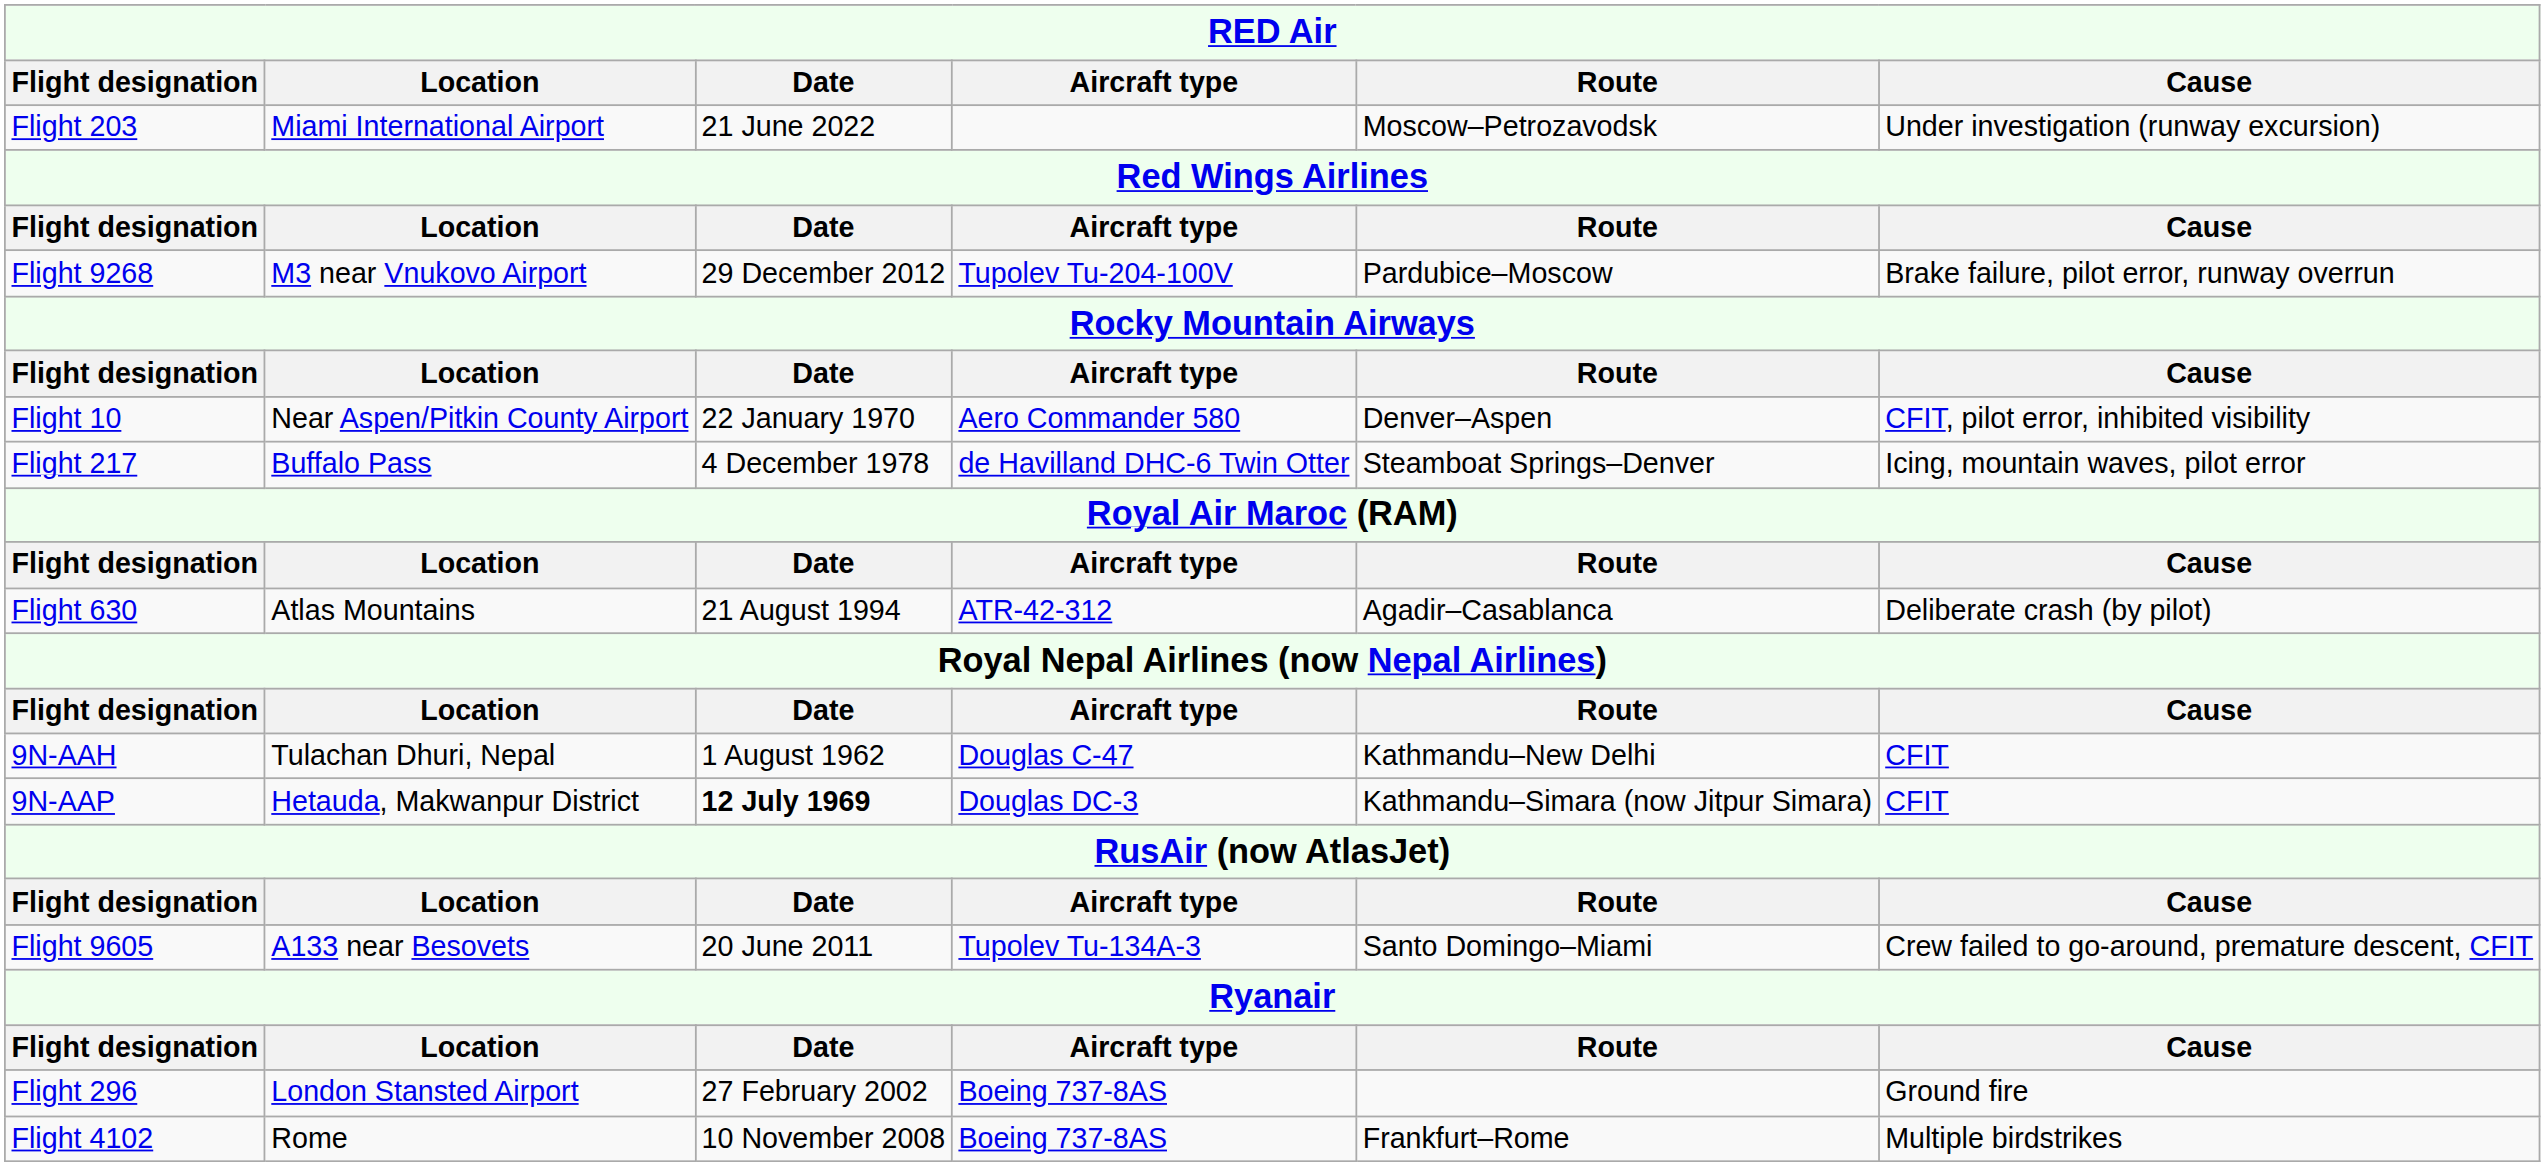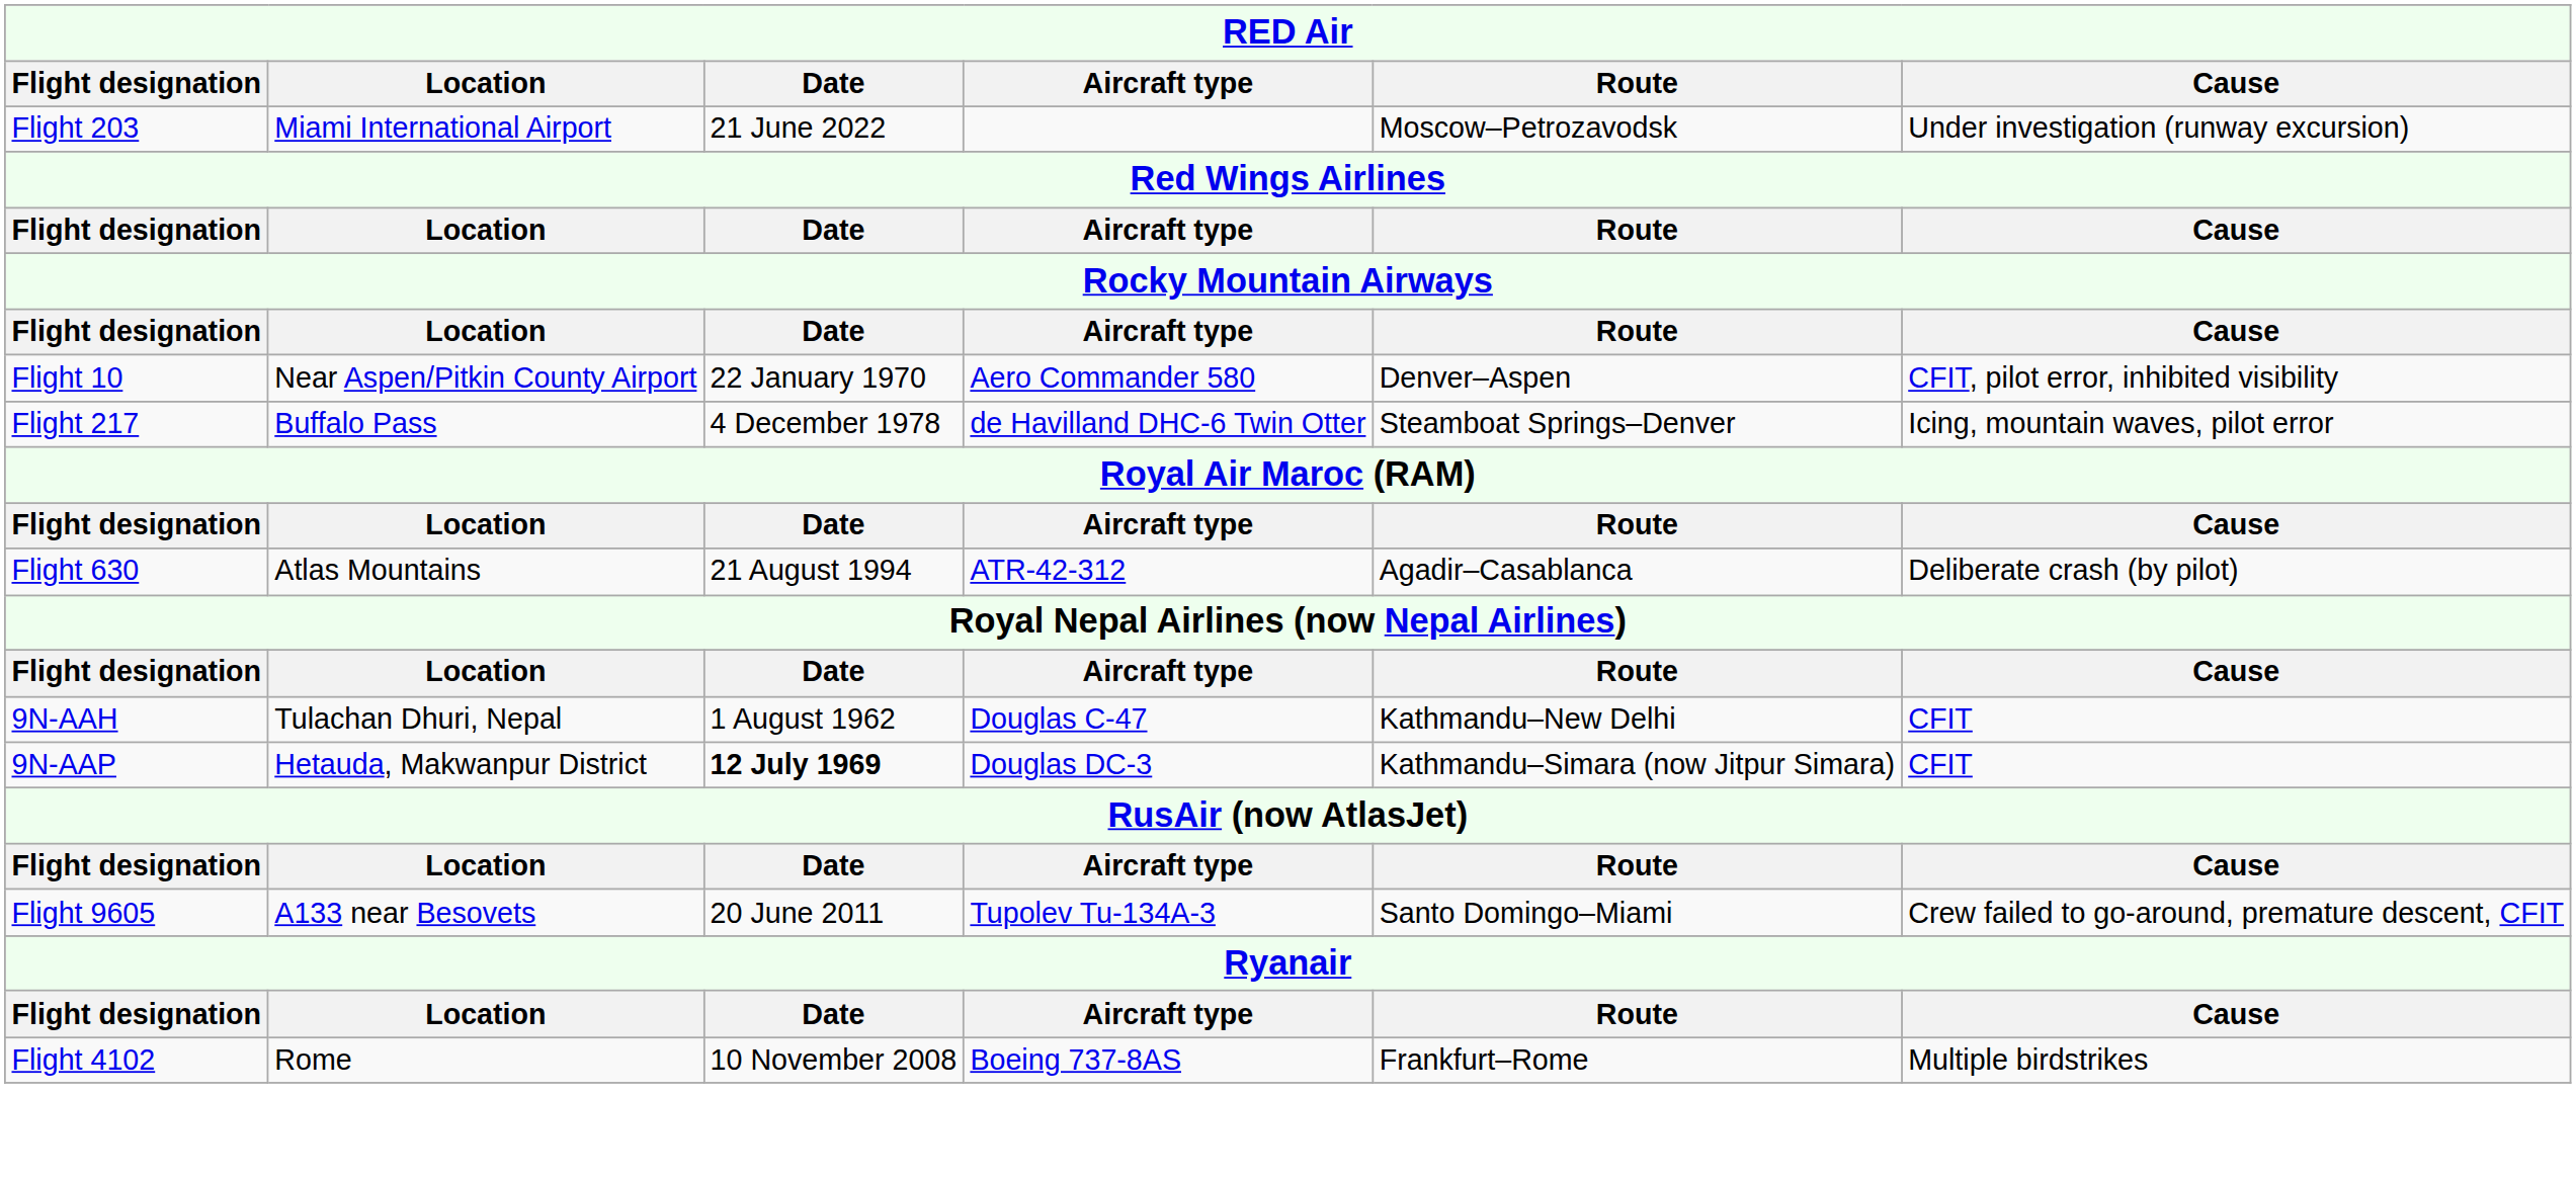- row: Flight 9268 | M3 near Vnukovo Airport | 29 December 2012 | Tupolev Tu-204-100V | Pardubice–Moscow | Brake failure, pilot error, runway overrun
- row: Flight 296 | London Stansted Airport | 27 February 2002 | Boeing 737-8AS | Ground fire
